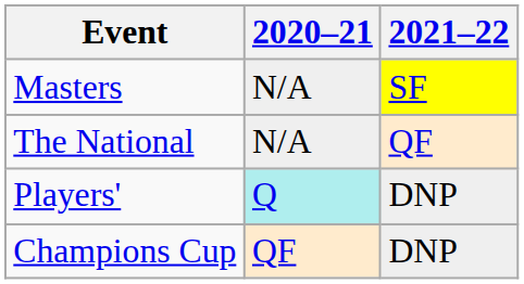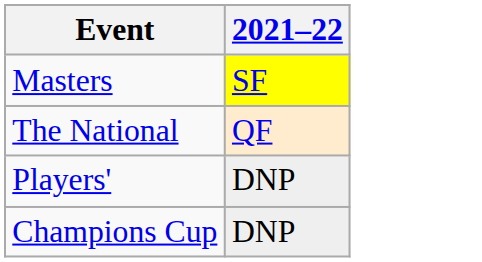- column: 2020–21 | N/A | N/A | Q | QF
